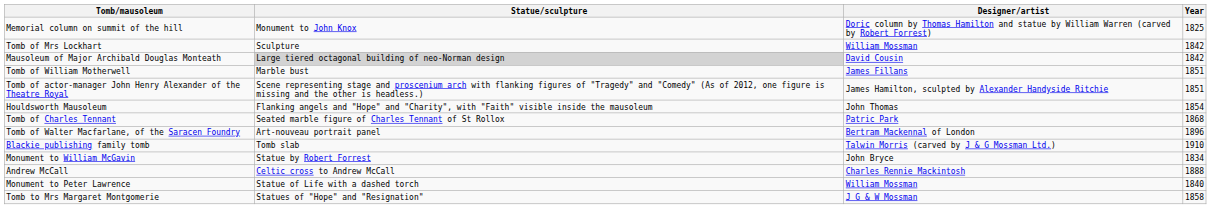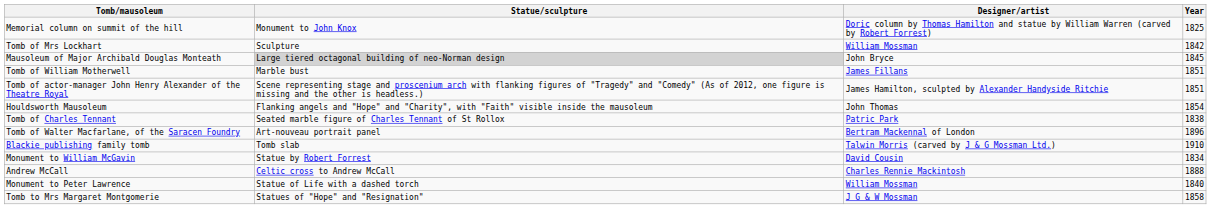Mausoleum of Major Archibald Douglas Monteath | Designer/artist: David Cousin -> John Bryce
Mausoleum of Major Archibald Douglas Monteath | Year: 1842 -> 1845
Tomb of Charles Tennant | Year: 1868 -> 1838
Monument to William McGavin | Designer/artist: John Bryce -> David Cousin
